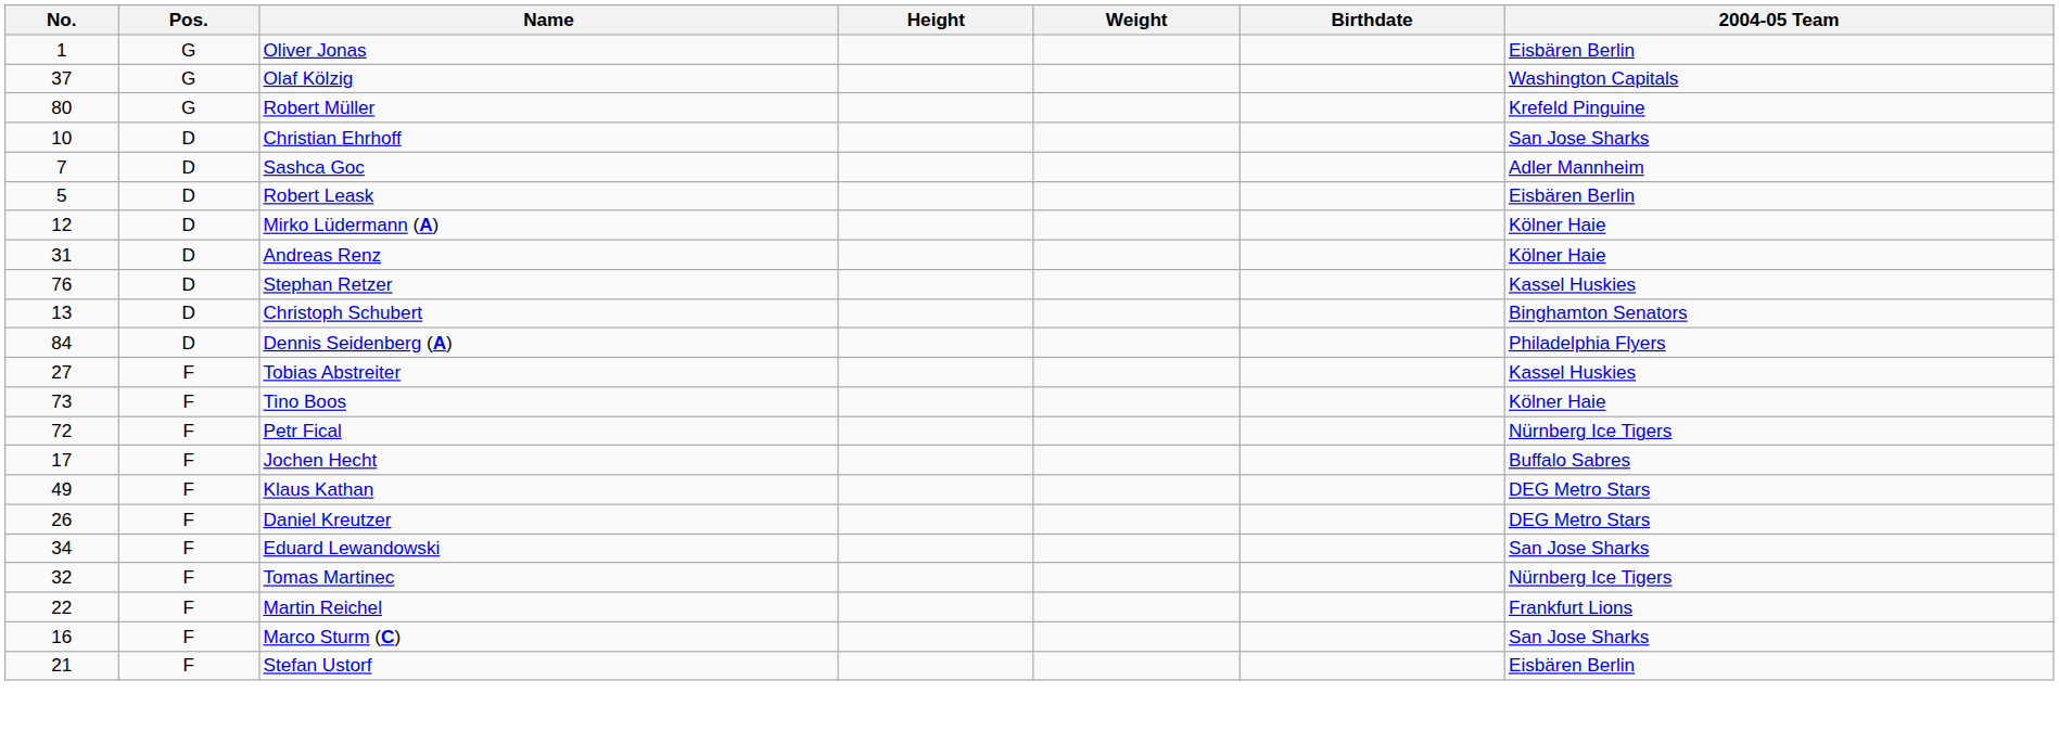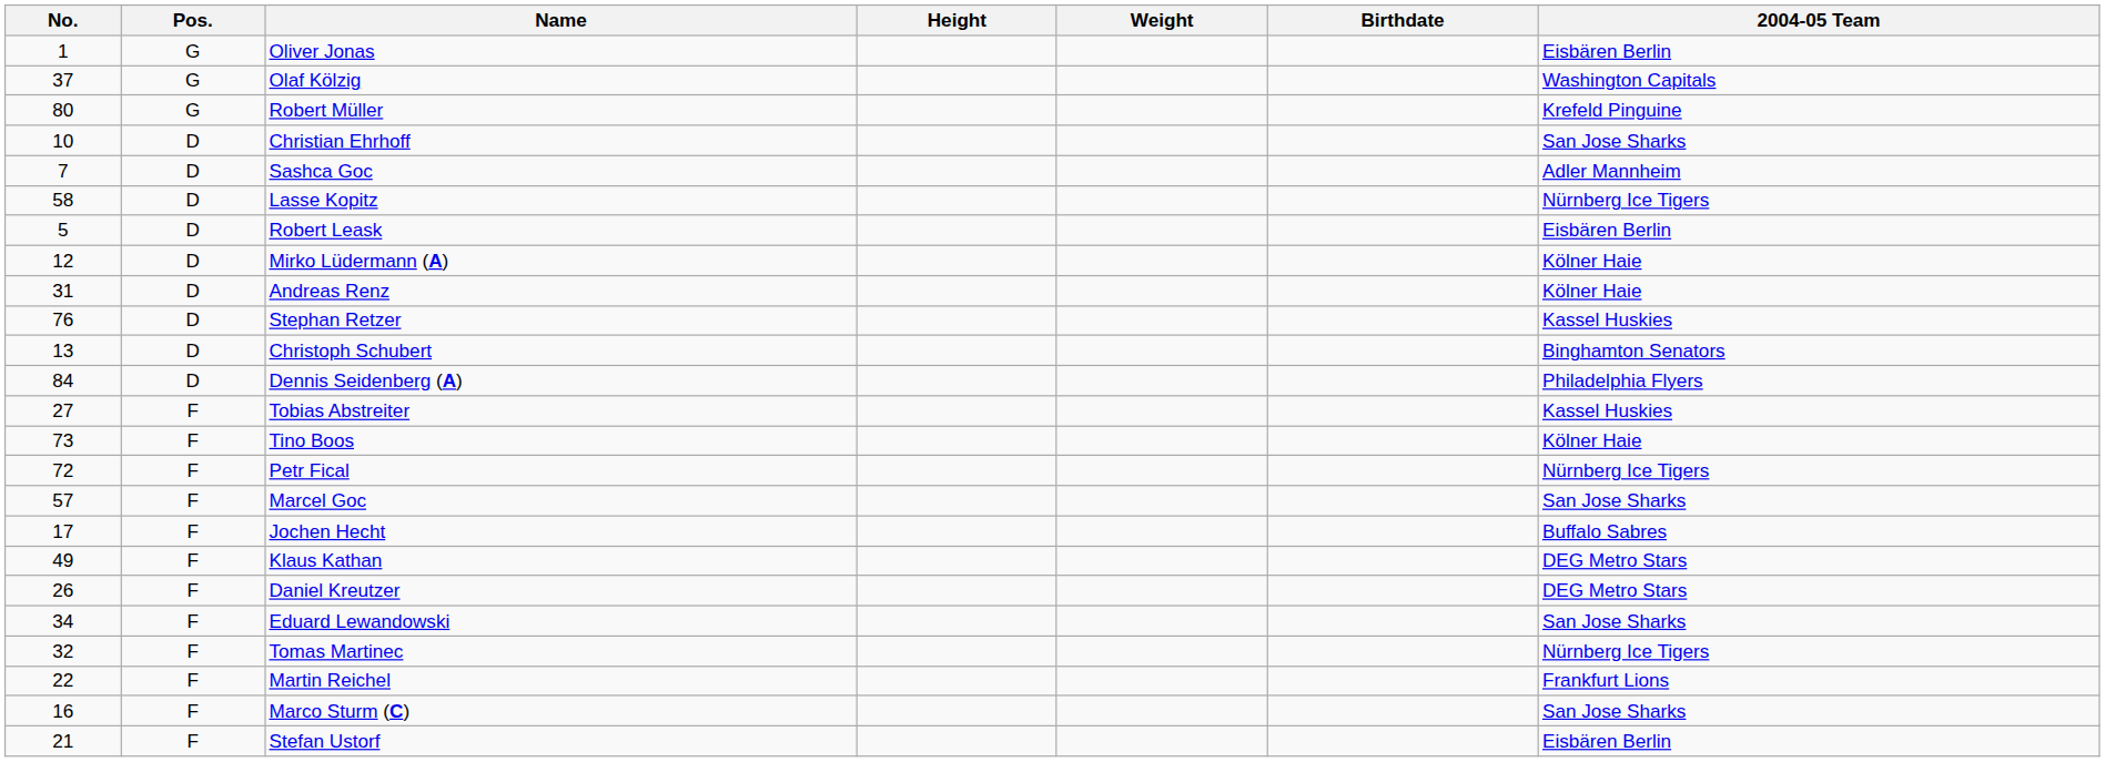+ row: 58 | D | Lasse Kopitz | Nürnberg Ice Tigers
+ row: 57 | F | Marcel Goc | San Jose Sharks
